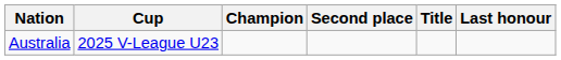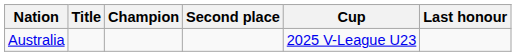columns swapped: Cup <-> Title
